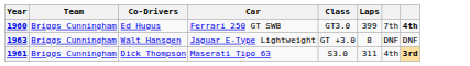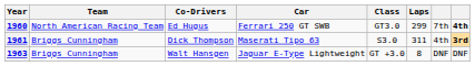1960 | Team: Briggs Cunningham -> North American Racing Team
1960 | Laps: 399 -> 299
rows swapped: 1961 <-> 1963
